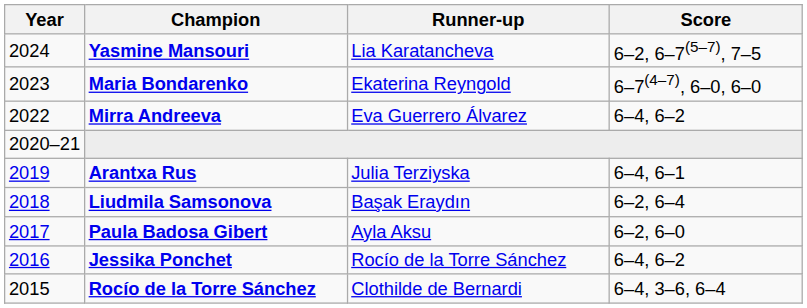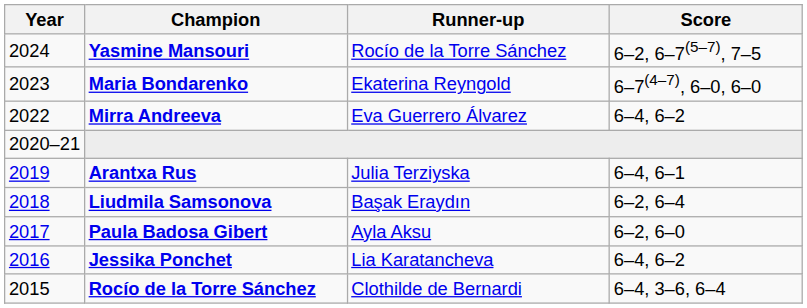Yasmine Mansouri | Runner-up: Lia Karatancheva -> Rocío de la Torre Sánchez
Jessika Ponchet | Runner-up: Rocío de la Torre Sánchez -> Lia Karatancheva
